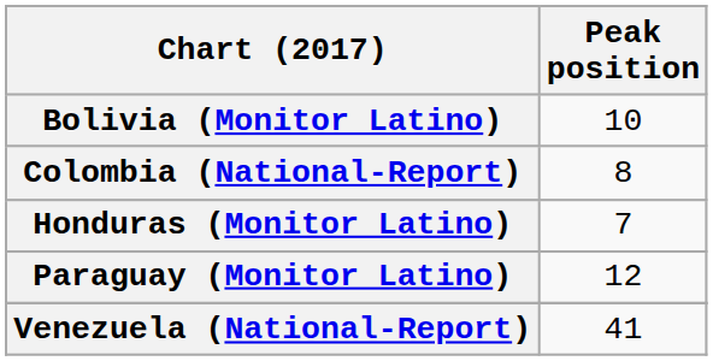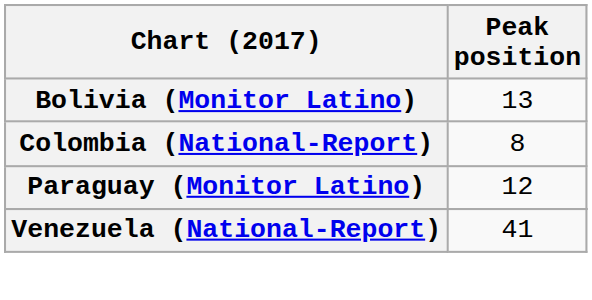Bolivia (Monitor Latino) | Peak position: 10 -> 13
- row: Honduras (Monitor Latino) | 7
